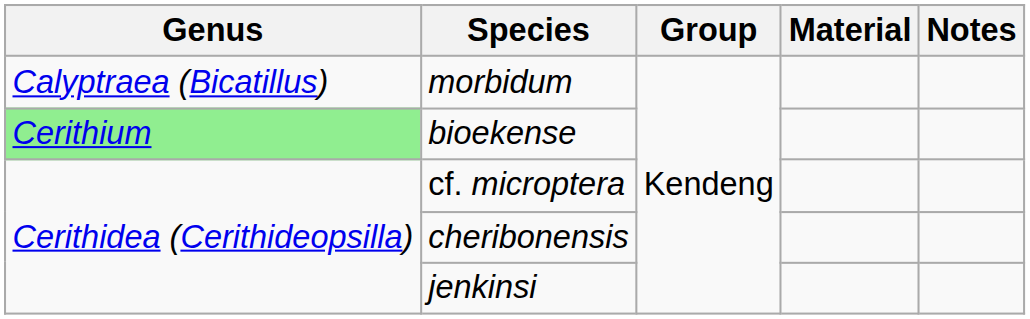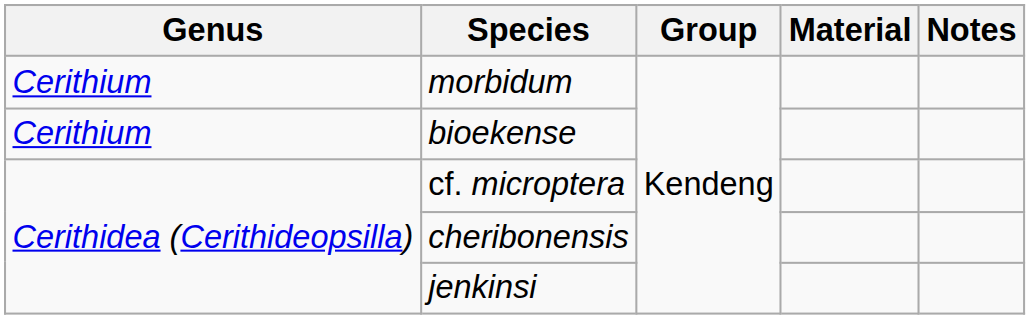morbidum | Genus: Calyptraea (Bicatillus) -> Cerithium
bioekense | Genus: lightgreen background -> no background
